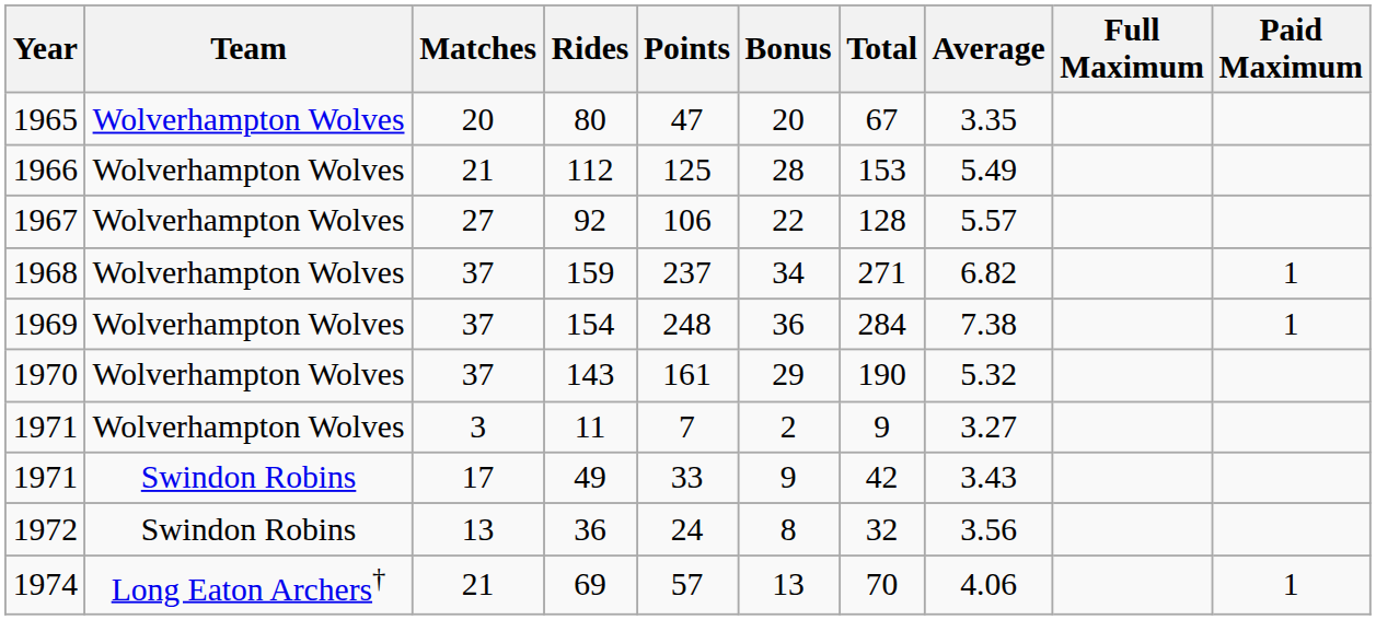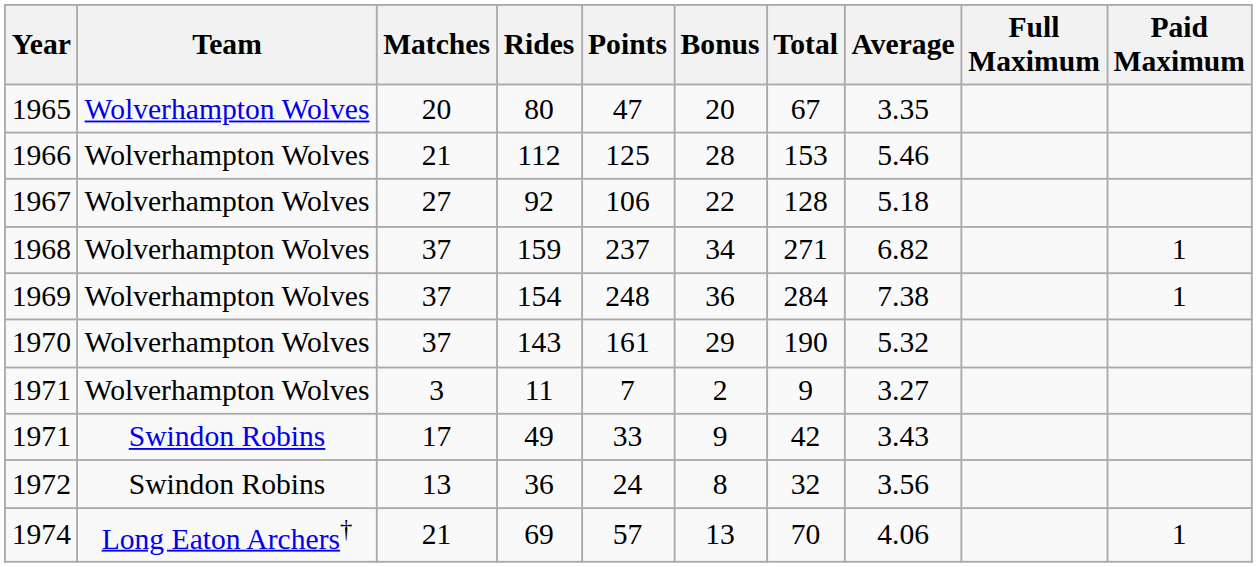112 | Average: 5.49 -> 5.46
92 | Average: 5.57 -> 5.18
